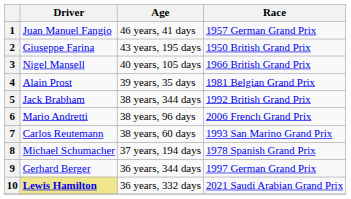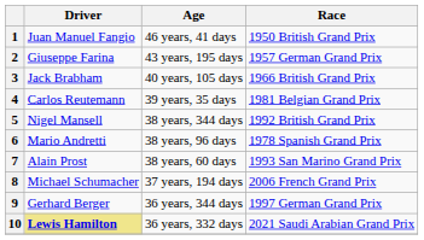1 | Race: 1957 German Grand Prix -> 1950 British Grand Prix
2 | Race: 1950 British Grand Prix -> 1957 German Grand Prix
3 | Driver: Nigel Mansell -> Jack Brabham
4 | Driver: Alain Prost -> Carlos Reutemann
5 | Driver: Jack Brabham -> Nigel Mansell
6 | Race: 2006 French Grand Prix -> 1978 Spanish Grand Prix
7 | Driver: Carlos Reutemann -> Alain Prost
8 | Race: 1978 Spanish Grand Prix -> 2006 French Grand Prix
